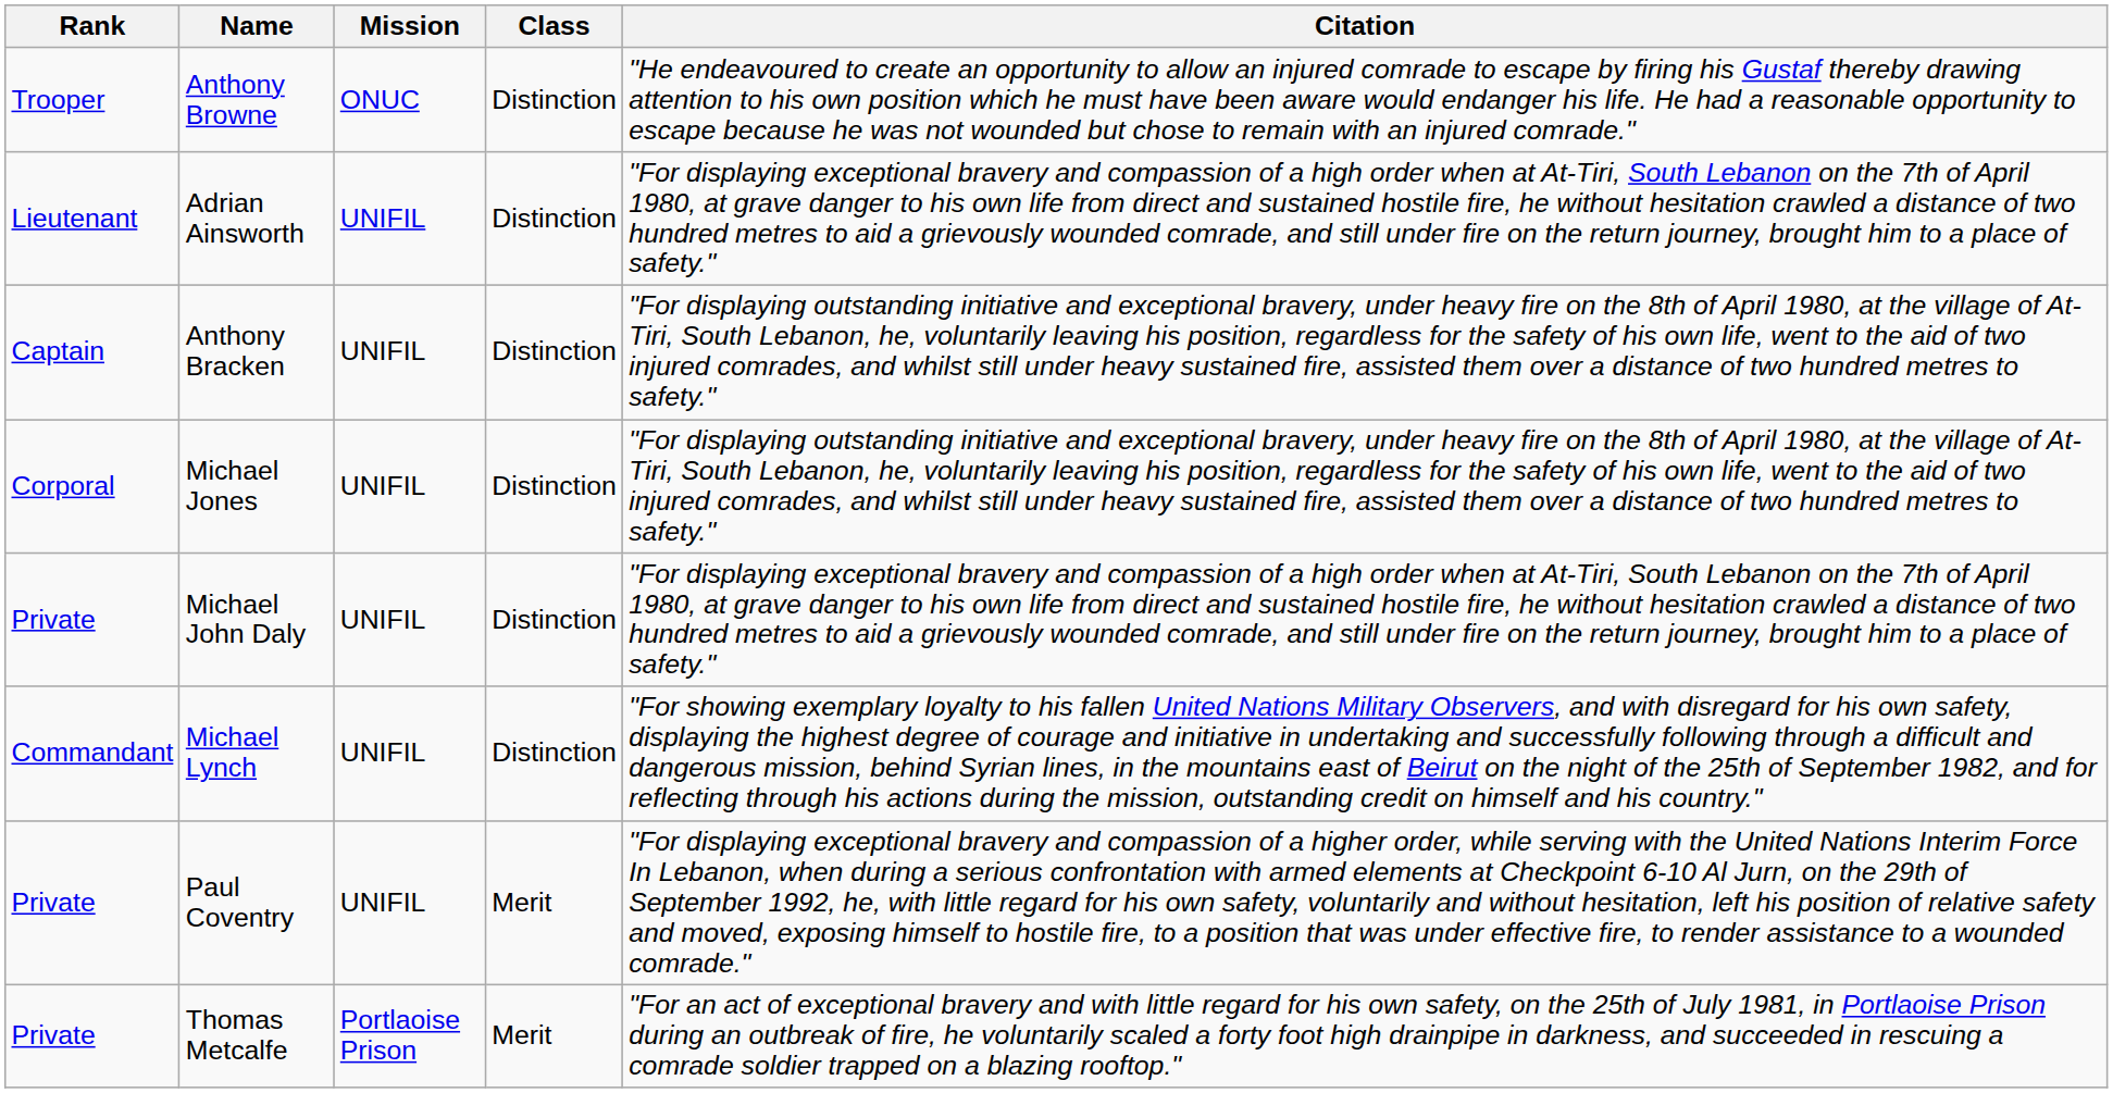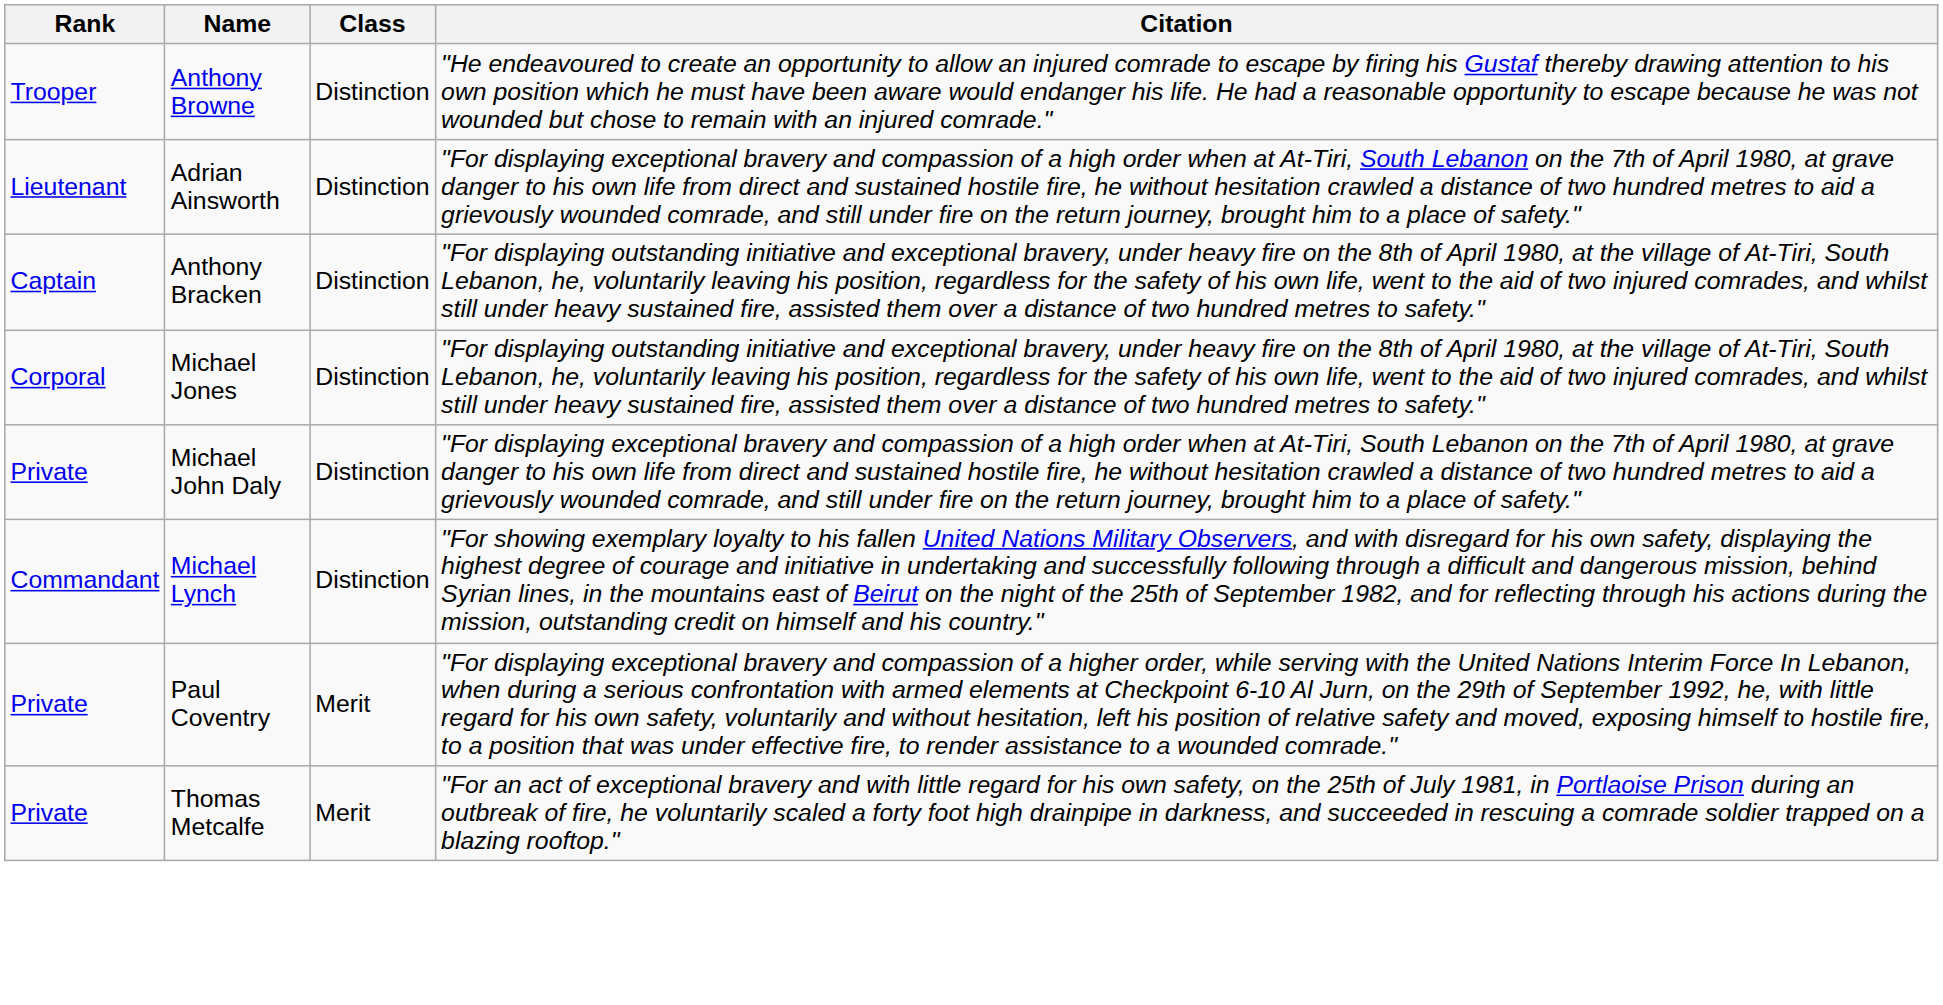- column: Mission | ONUC | UNIFIL | UNIFIL | UNIFIL | UNIFIL | UNIFIL | UNIFIL | Portlaoise Prison
